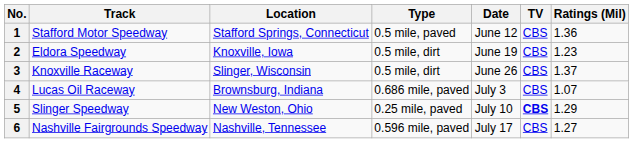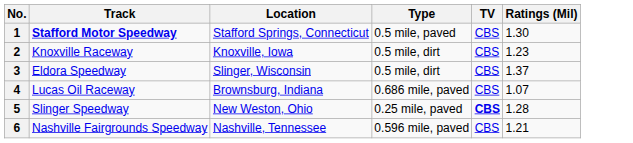- column: Date | June 12 | June 19 | June 26 | July 3 | July 10 | July 17
1 | Track: normal -> bold
1 | Ratings (Mil): 1.36 -> 1.30
2 | Track: Eldora Speedway -> Knoxville Raceway
3 | Track: Knoxville Raceway -> Eldora Speedway
5 | Ratings (Mil): 1.29 -> 1.28
6 | Ratings (Mil): 1.27 -> 1.21
